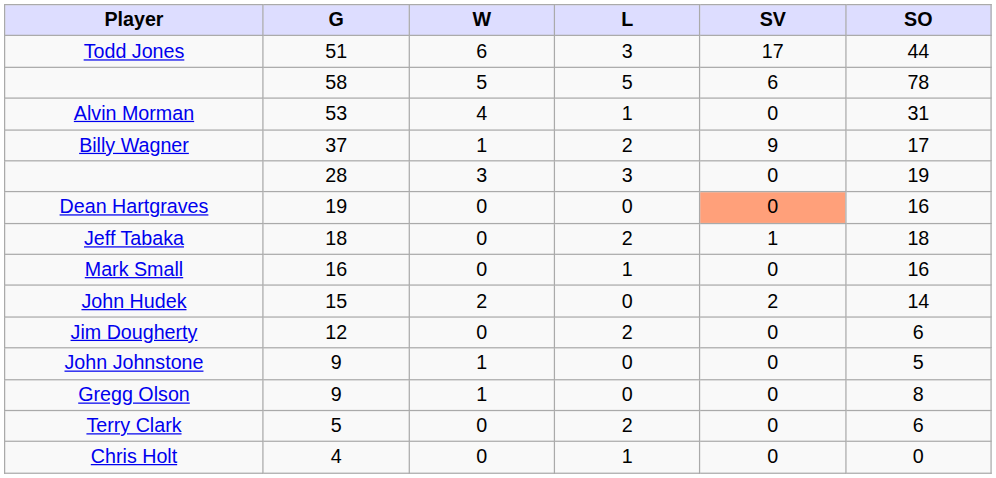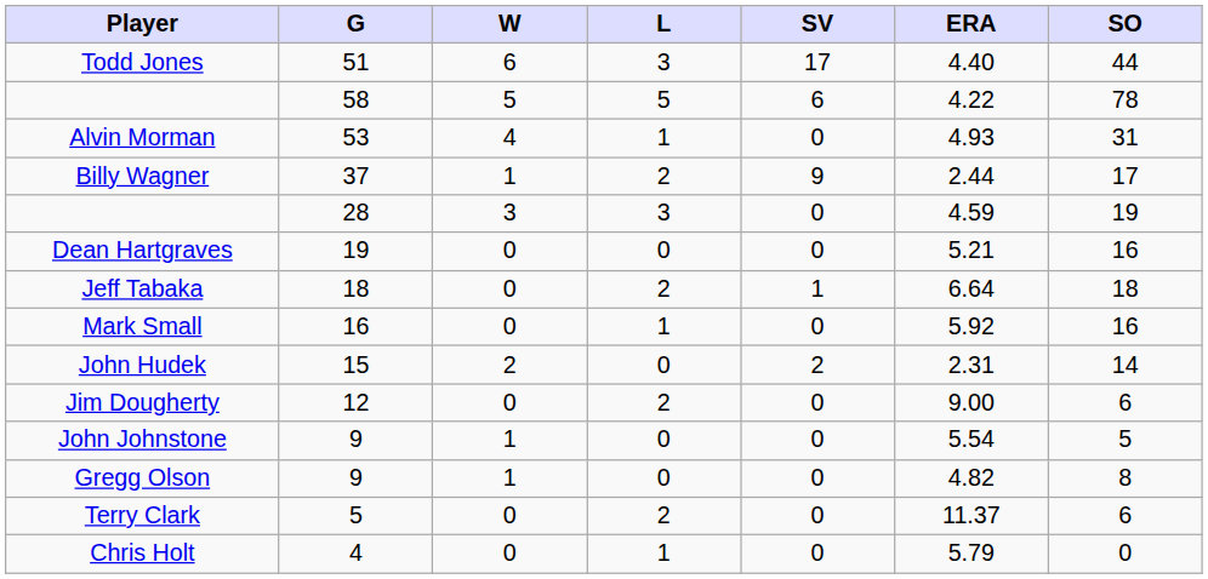+ column: ERA | 4.40 | 4.22 | 4.93 | 2.44 | 4.59 | 5.21 | 6.64 | 5.92 | 2.31 | 9.00 | 5.54 | 4.82 | 11.37 | 5.79
Dean Hartgraves | SV: lightsalmon background -> no background
